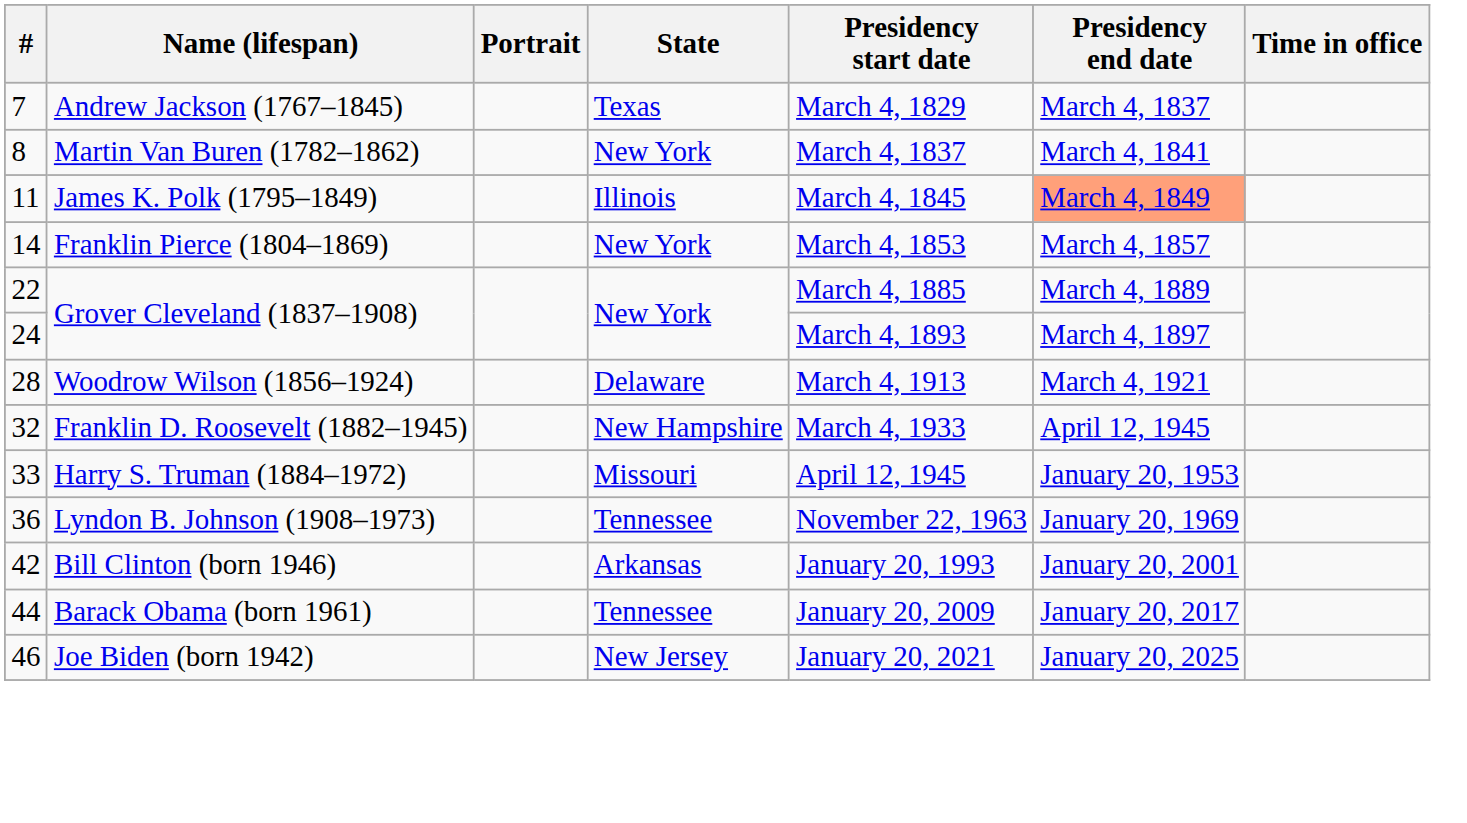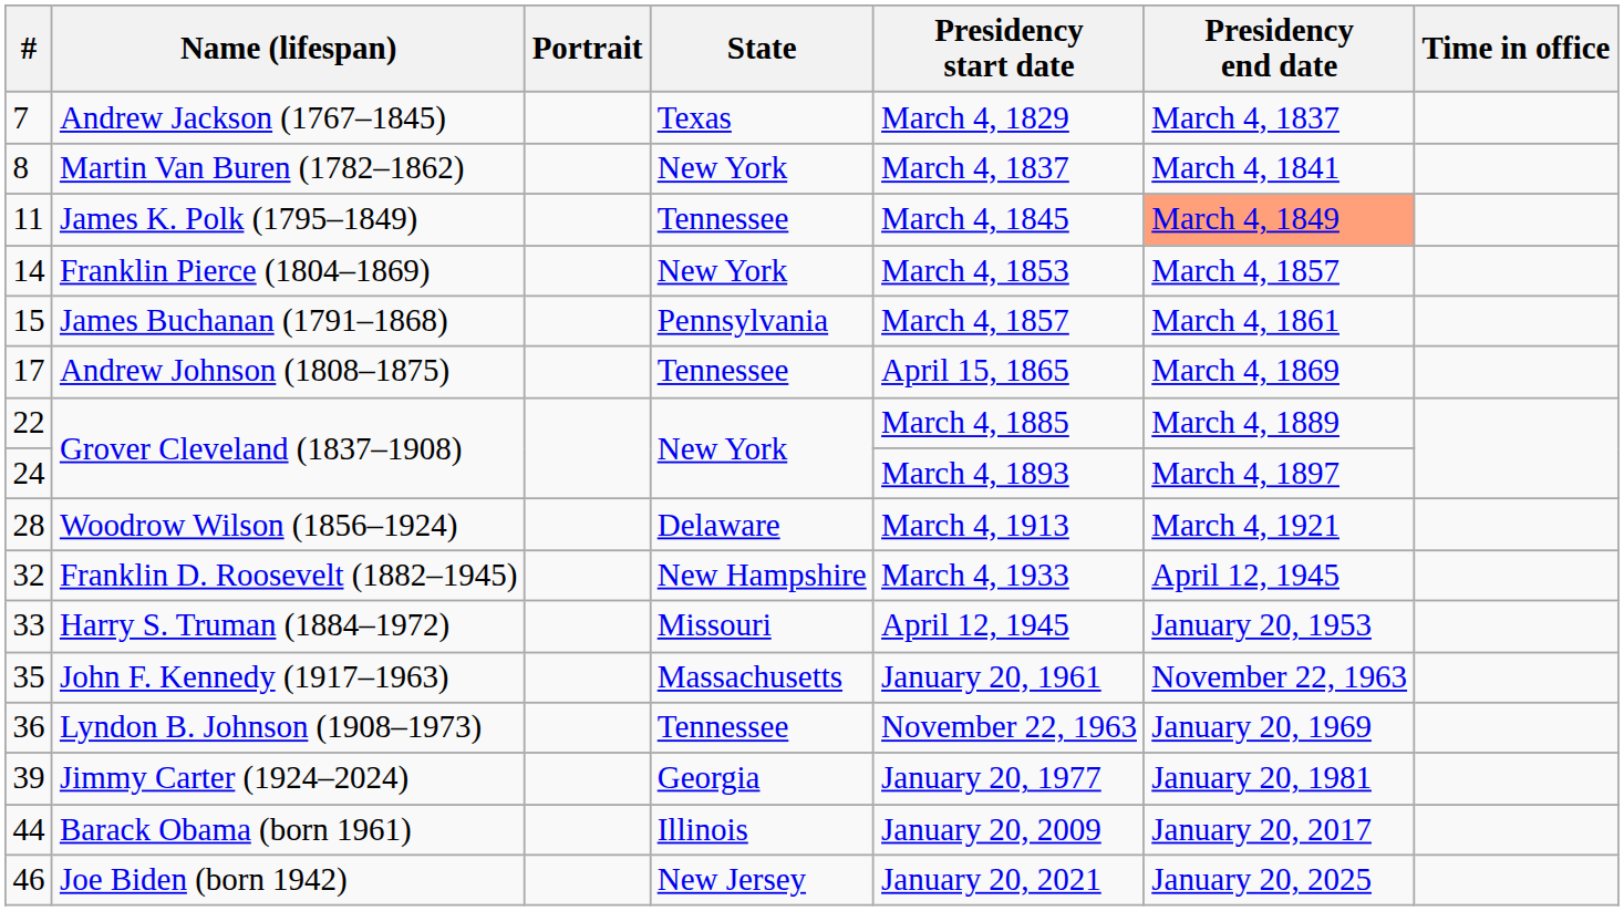James K. Polk (1795–1849) | State: Illinois -> Tennessee
+ row: 15 | James Buchanan (1791–1868) | Pennsylvania | March 4, 1857 | March 4, 1861
+ row: 17 | Andrew Johnson (1808–1875) | Tennessee | April 15, 1865 | March 4, 1869
+ row: 35 | John F. Kennedy (1917–1963) | Massachusetts | January 20, 1961 | November 22, 1963
+ row: 39 | Jimmy Carter (1924–2024) | Georgia | January 20, 1977 | January 20, 1981
- row: 42 | Bill Clinton (born 1946) | Arkansas | January 20, 1993 | January 20, 2001
Barack Obama (born 1961) | State: Tennessee -> Illinois
